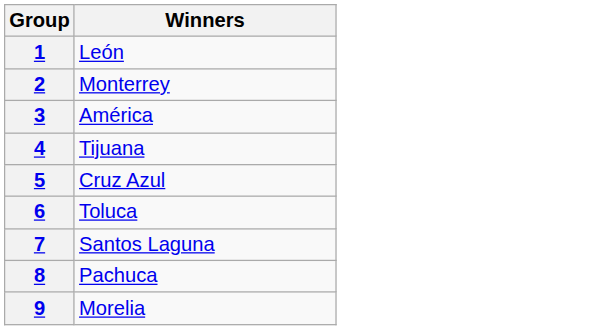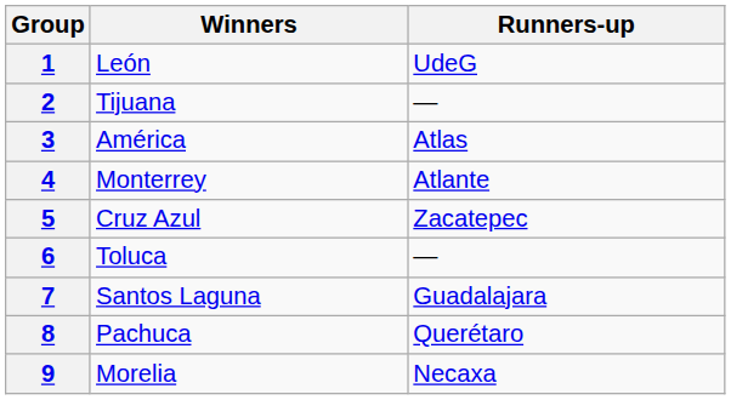+ column: Runners-up | UdeG | — | Atlas | Atlante | Zacatepec | — | Guadalajara | Querétaro | Necaxa
2 | Winners: Monterrey -> Tijuana
4 | Winners: Tijuana -> Monterrey
